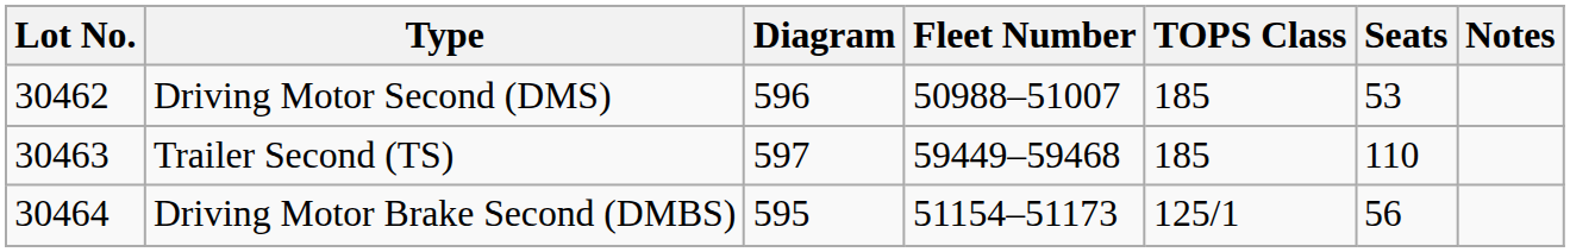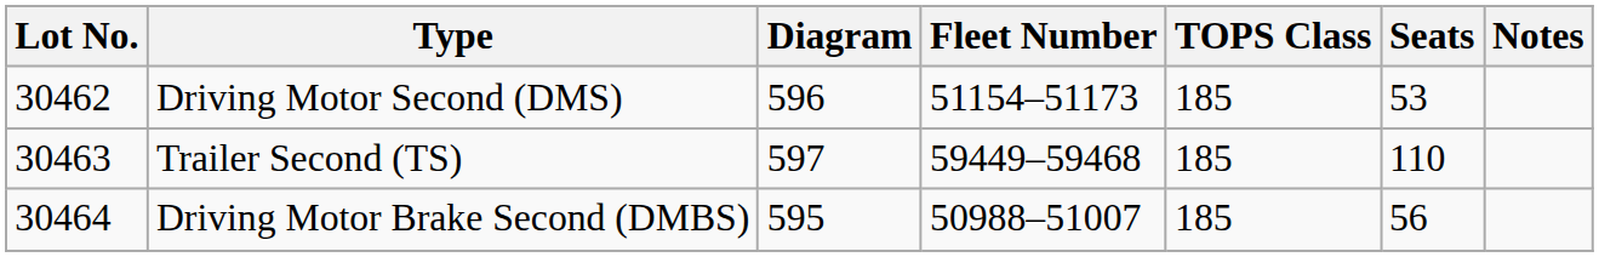Driving Motor Second (DMS) | Fleet Number: 50988–51007 -> 51154–51173
Driving Motor Brake Second (DMBS) | Fleet Number: 51154–51173 -> 50988–51007
Driving Motor Brake Second (DMBS) | TOPS Class: 125/1 -> 185
